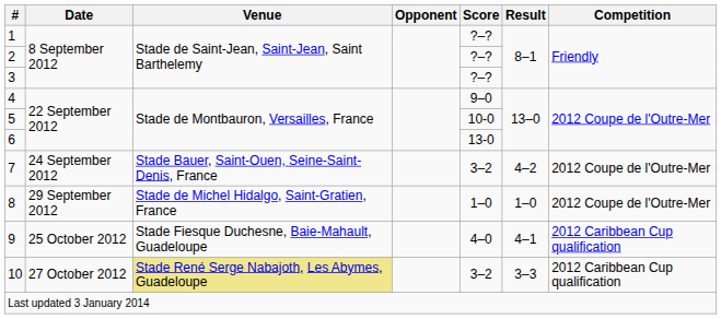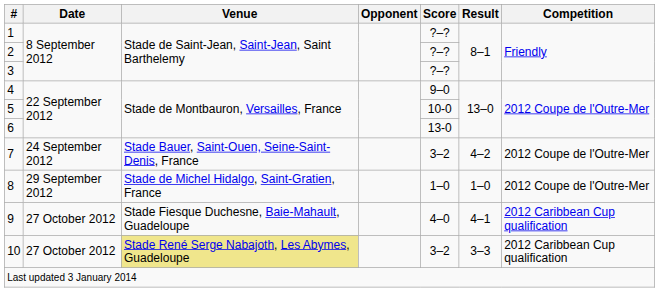9 | Date: 25 October 2012 -> 27 October 2012
